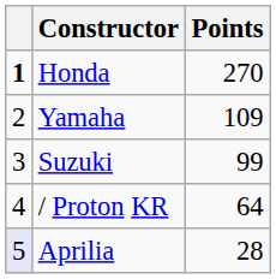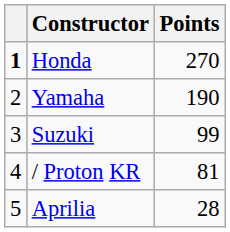Yamaha | Points: 109 -> 190
/ Proton KR | Points: 64 -> 81
Aprilia | column 1: lavender background -> no background
